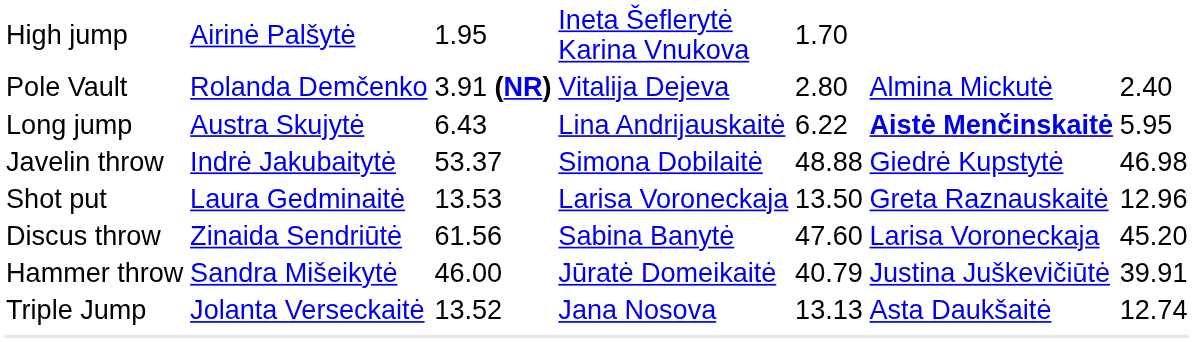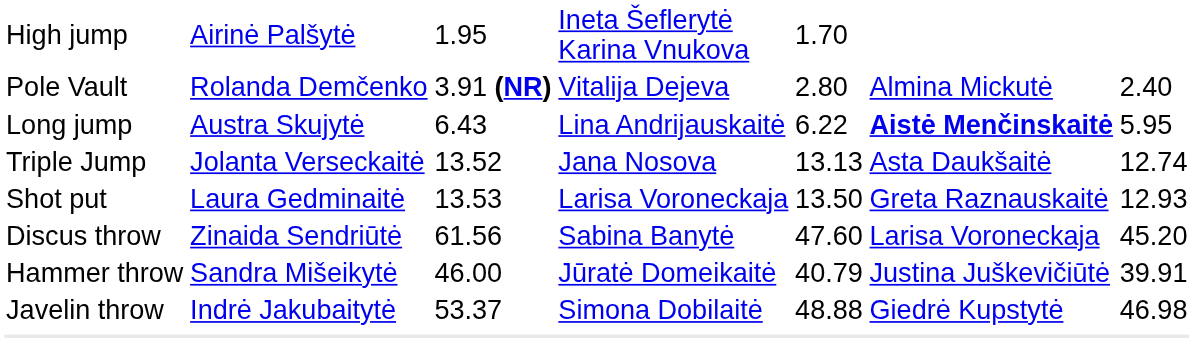rows swapped: Triple Jump <-> Javelin throw
Shot put | column 7: 12.96 -> 12.93
